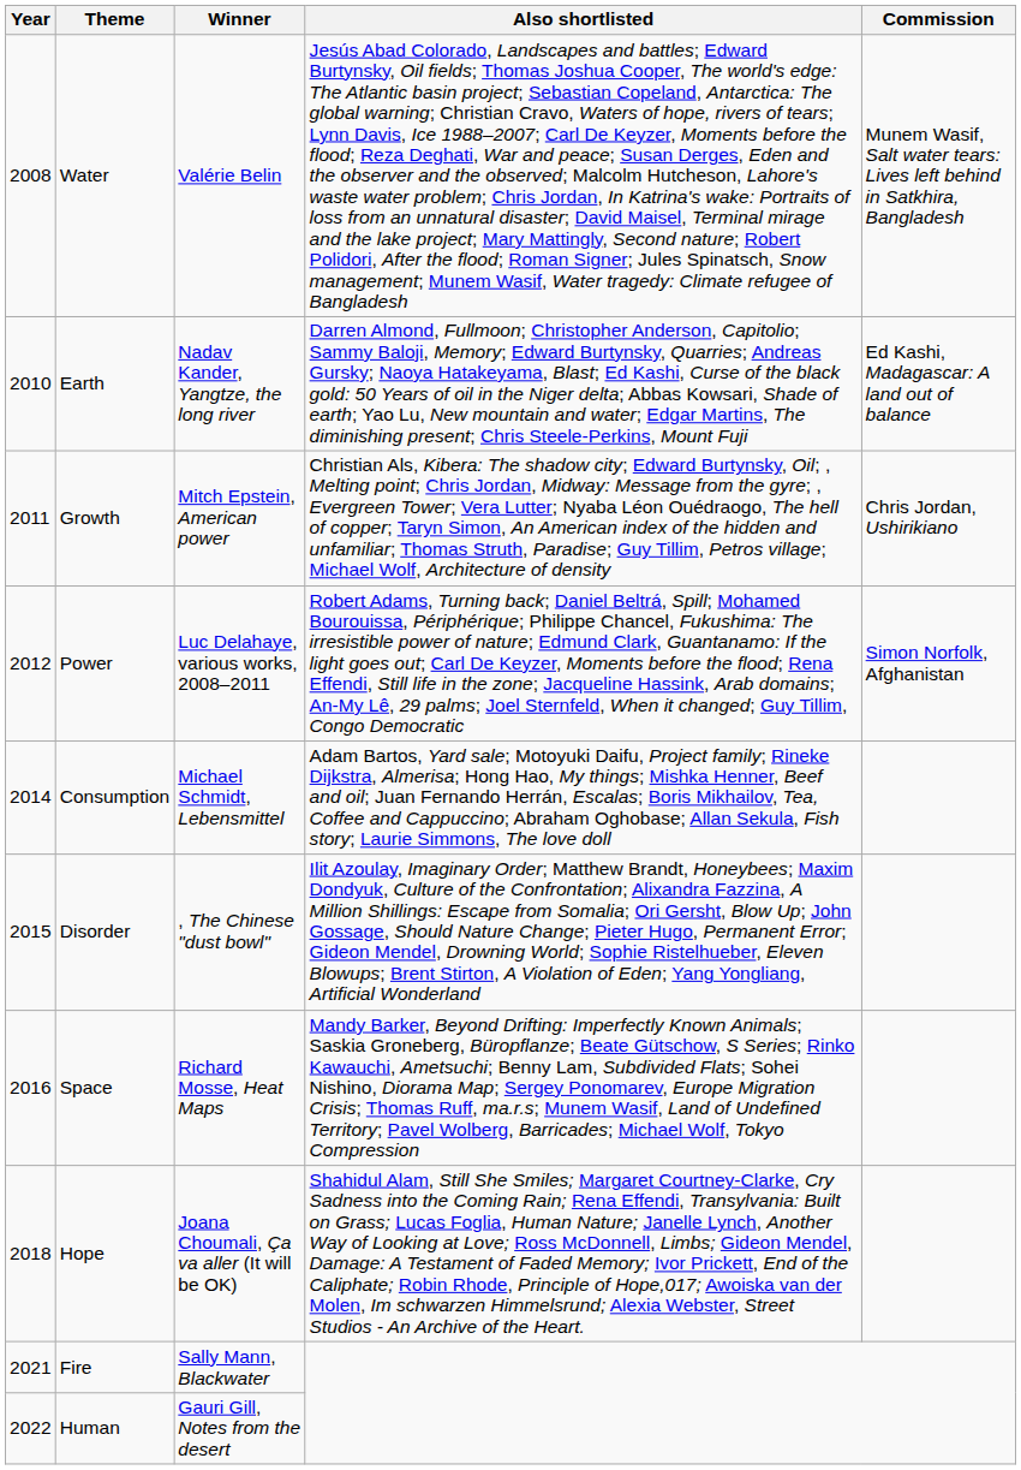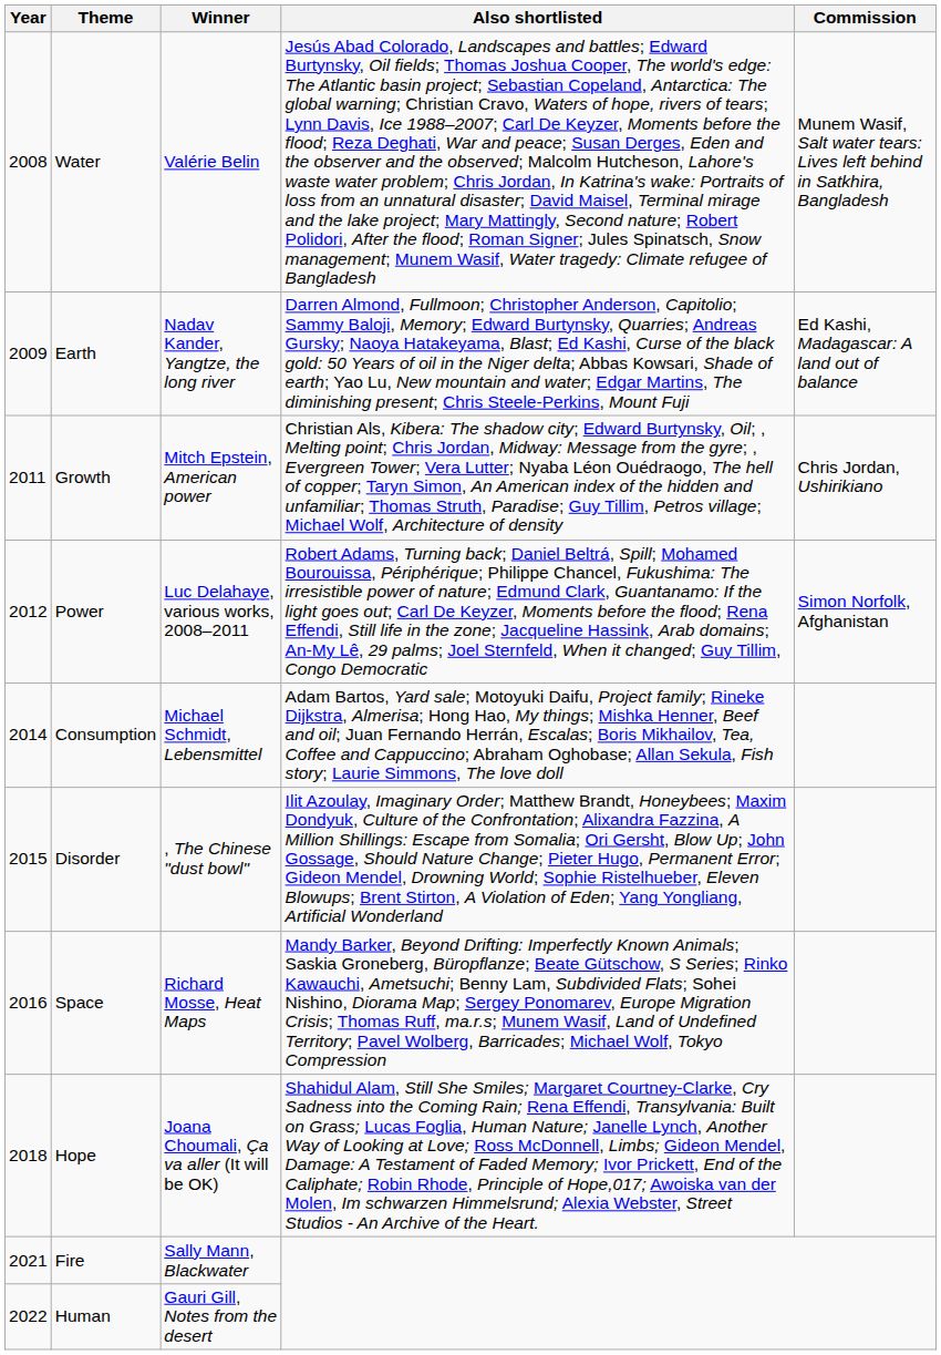Earth | Year: 2010 -> 2009
